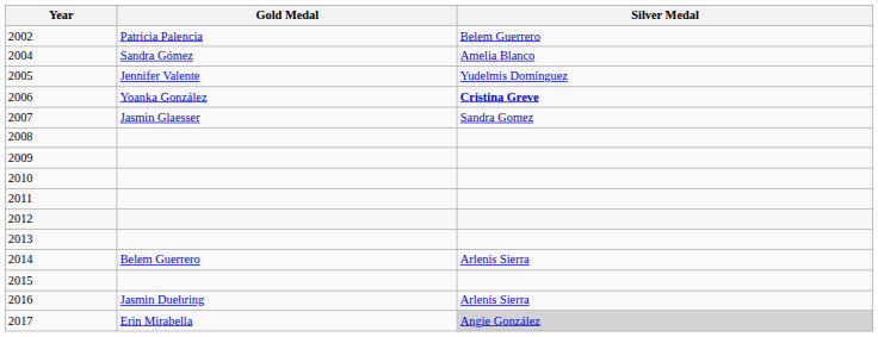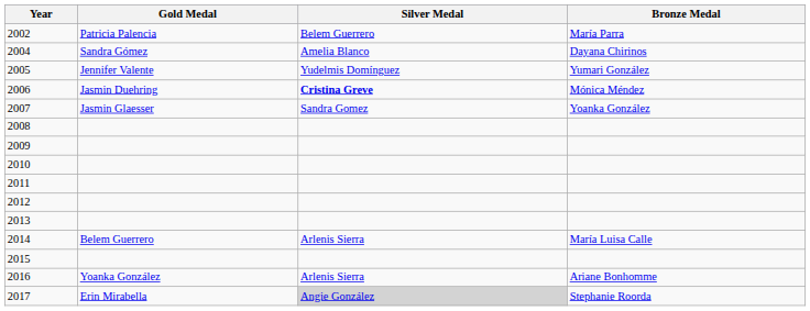+ column: Bronze Medal | María Parra | Dayana Chirinos | Yumari González | Mónica Méndez | Yoanka González | María Luisa Calle | Ariane Bonhomme | Stephanie Roorda
2006 | Gold Medal: Yoanka González -> Jasmin Duehring
2016 | Gold Medal: Jasmin Duehring -> Yoanka González
